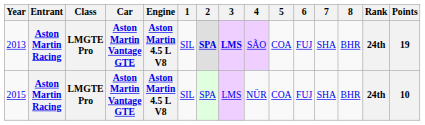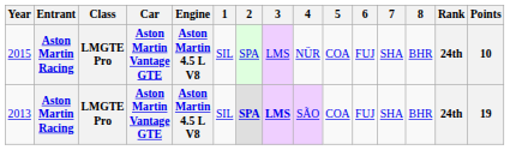rows swapped: 2013 <-> 2015
